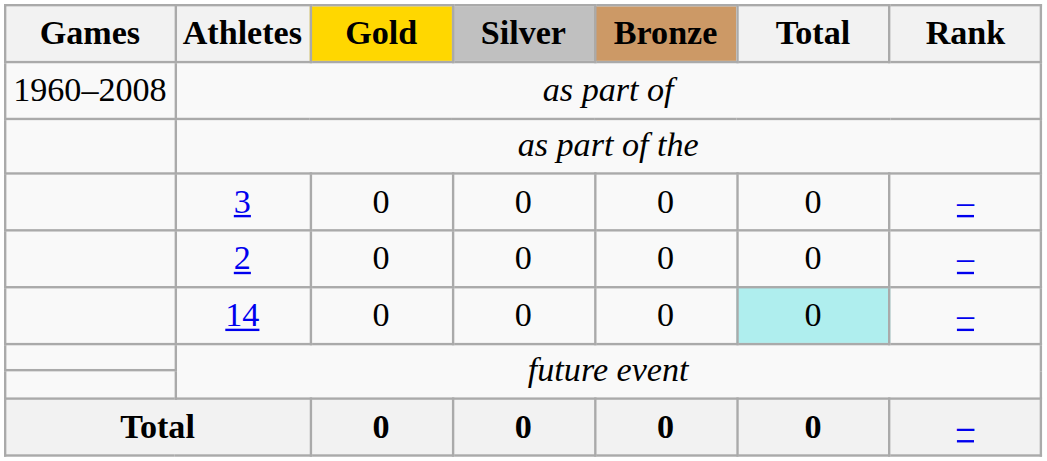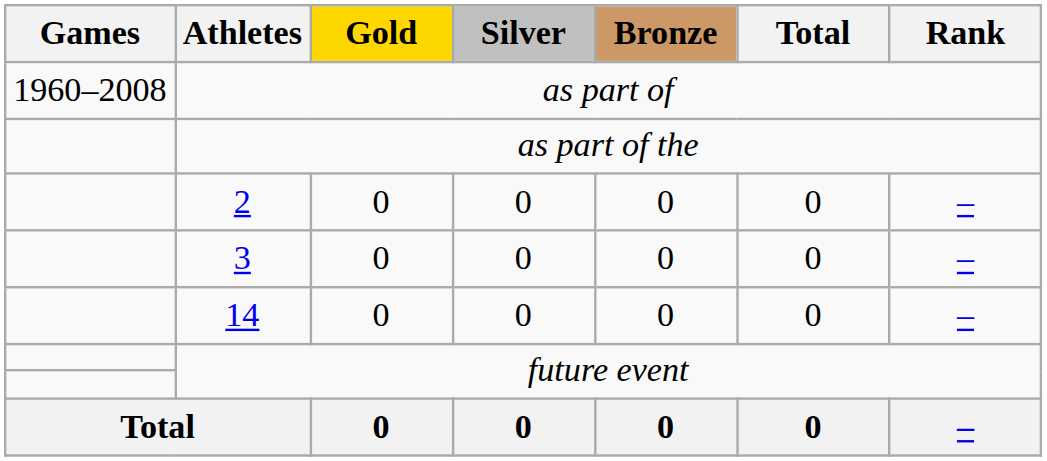rows swapped: 3 <-> 2
14 | Total: paleturquoise background -> no background
